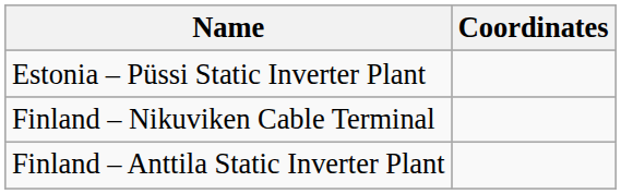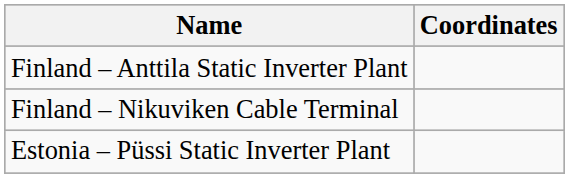rows swapped: Estonia – Püssi Static Inverter Plant <-> Finland – Anttila Static Inverter Plant
